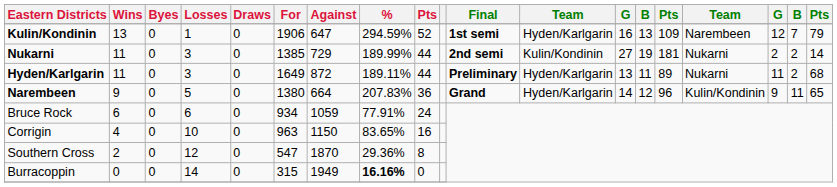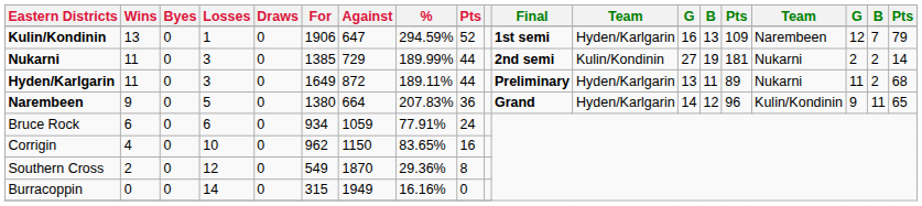Corrigin | For: 963 -> 962
Southern Cross | For: 547 -> 549
Burracoppin | %: bold -> normal
